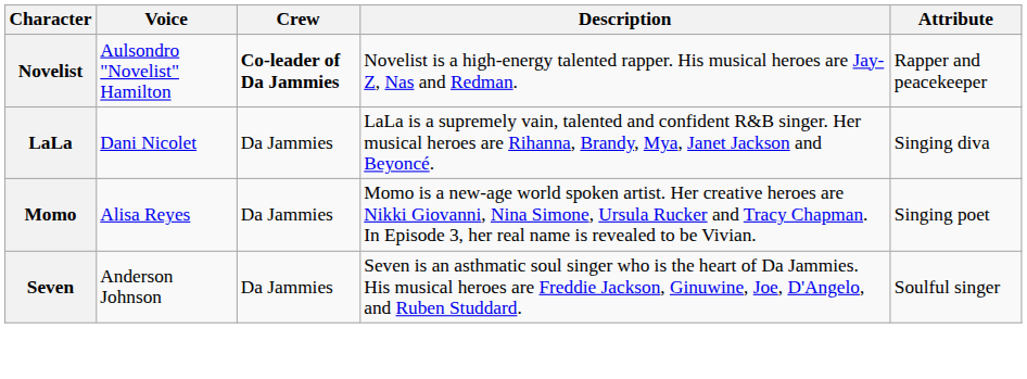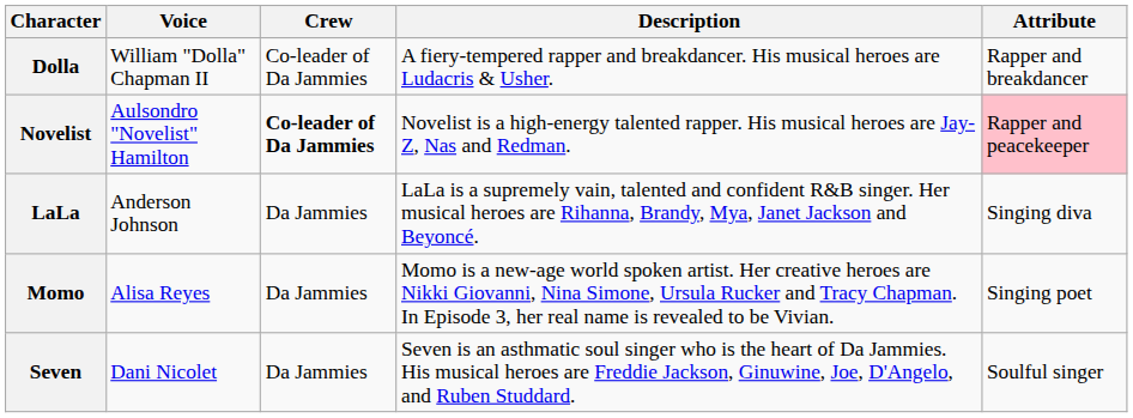+ row: Dolla | William "Dolla" Chapman II | Co-leader of Da Jammies | A fiery-tempered rapper and breakdancer. His musical heroes are Ludacris & Usher. | Rapper and breakdancer
Novelist | Attribute: no background -> pink background
LaLa | Voice: Dani Nicolet -> Anderson Johnson
Seven | Voice: Anderson Johnson -> Dani Nicolet
